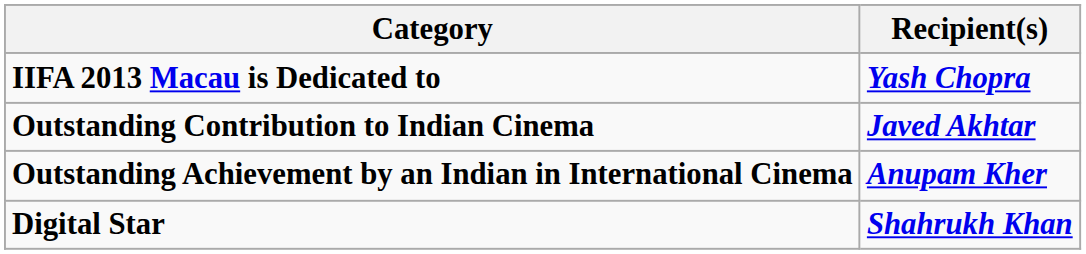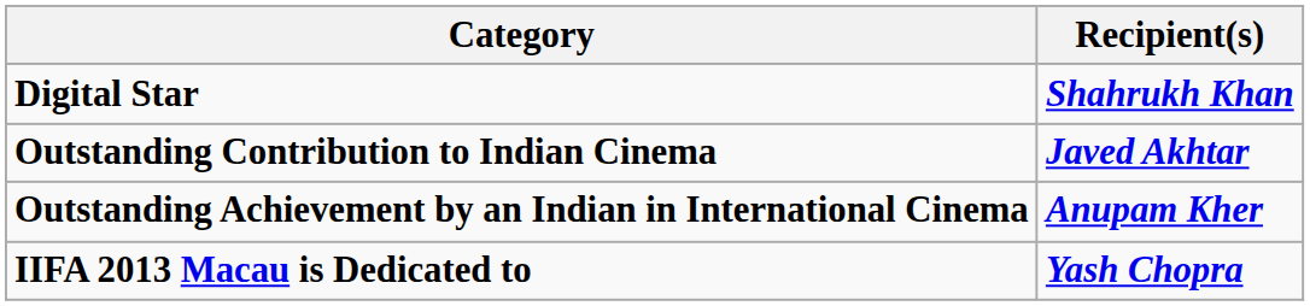rows swapped: IIFA 2013 Macau is Dedicated to <-> Digital Star
